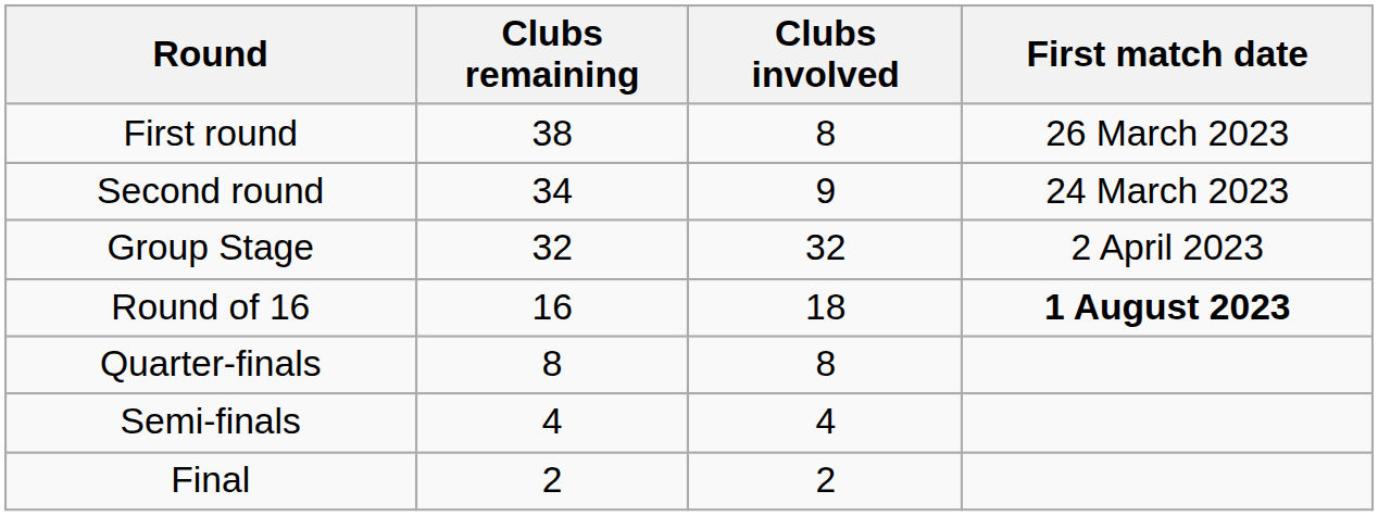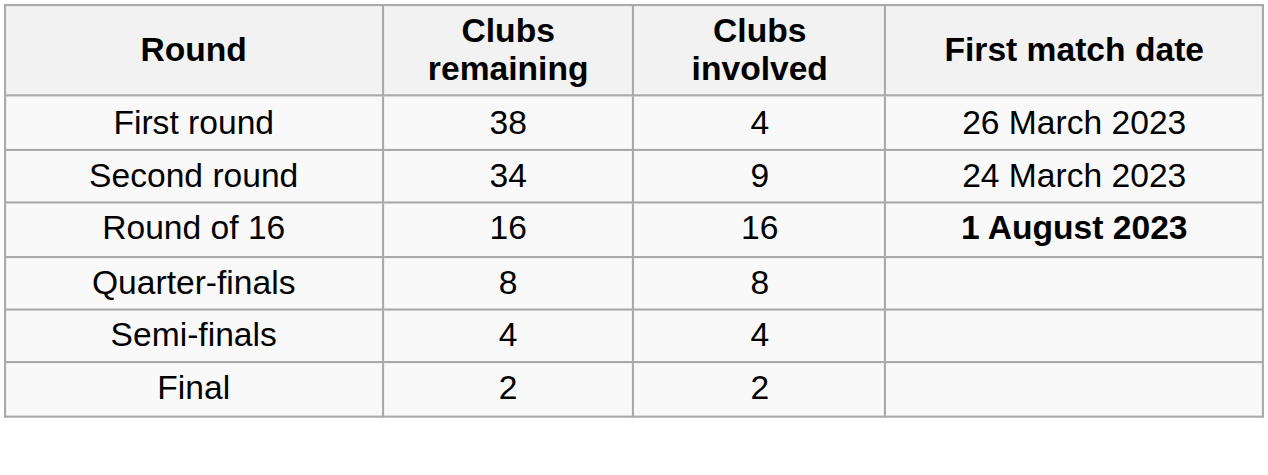First round | Clubs involved: 8 -> 4
- row: Group Stage | 32 | 32 | 2 April 2023
Round of 16 | Clubs involved: 18 -> 16
